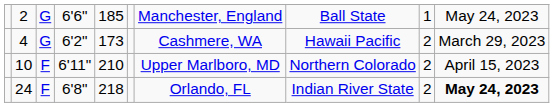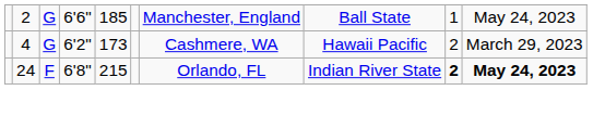- row: 10 | F | 6'11" | 210 | Upper Marlboro, MD | Northern Colorado | 2 | April 15, 2023
24 | column 5: 218 -> 215
24 | column 9: normal -> bold
